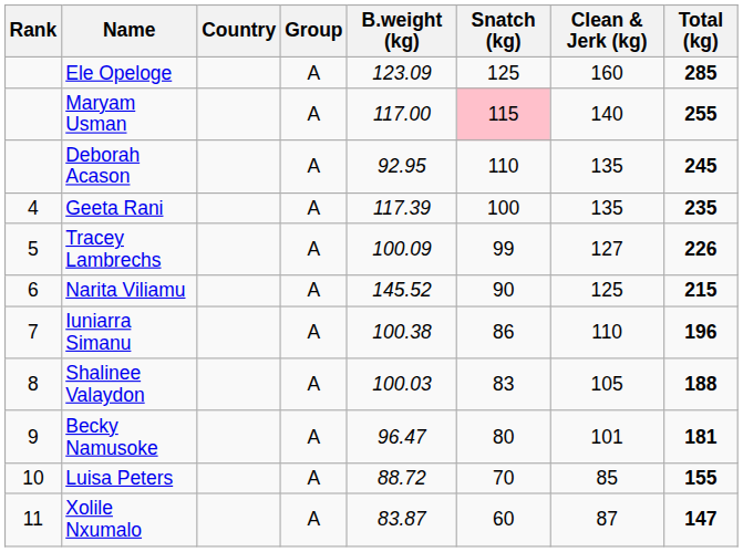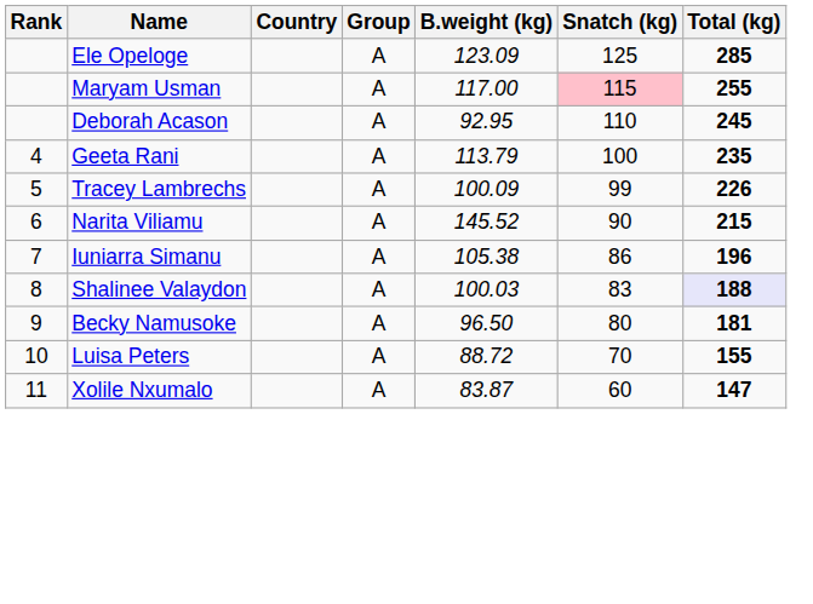- column: Clean & Jerk (kg) | 160 | 140 | 135 | 135 | 127 | 125 | 110 | 105 | 101 | 85 | 87
Geeta Rani | B.weight (kg): 117.39 -> 113.79
Iuniarra Simanu | B.weight (kg): 100.38 -> 105.38
Shalinee Valaydon | Total (kg): no background -> lavender background
Becky Namusoke | B.weight (kg): 96.47 -> 96.50
